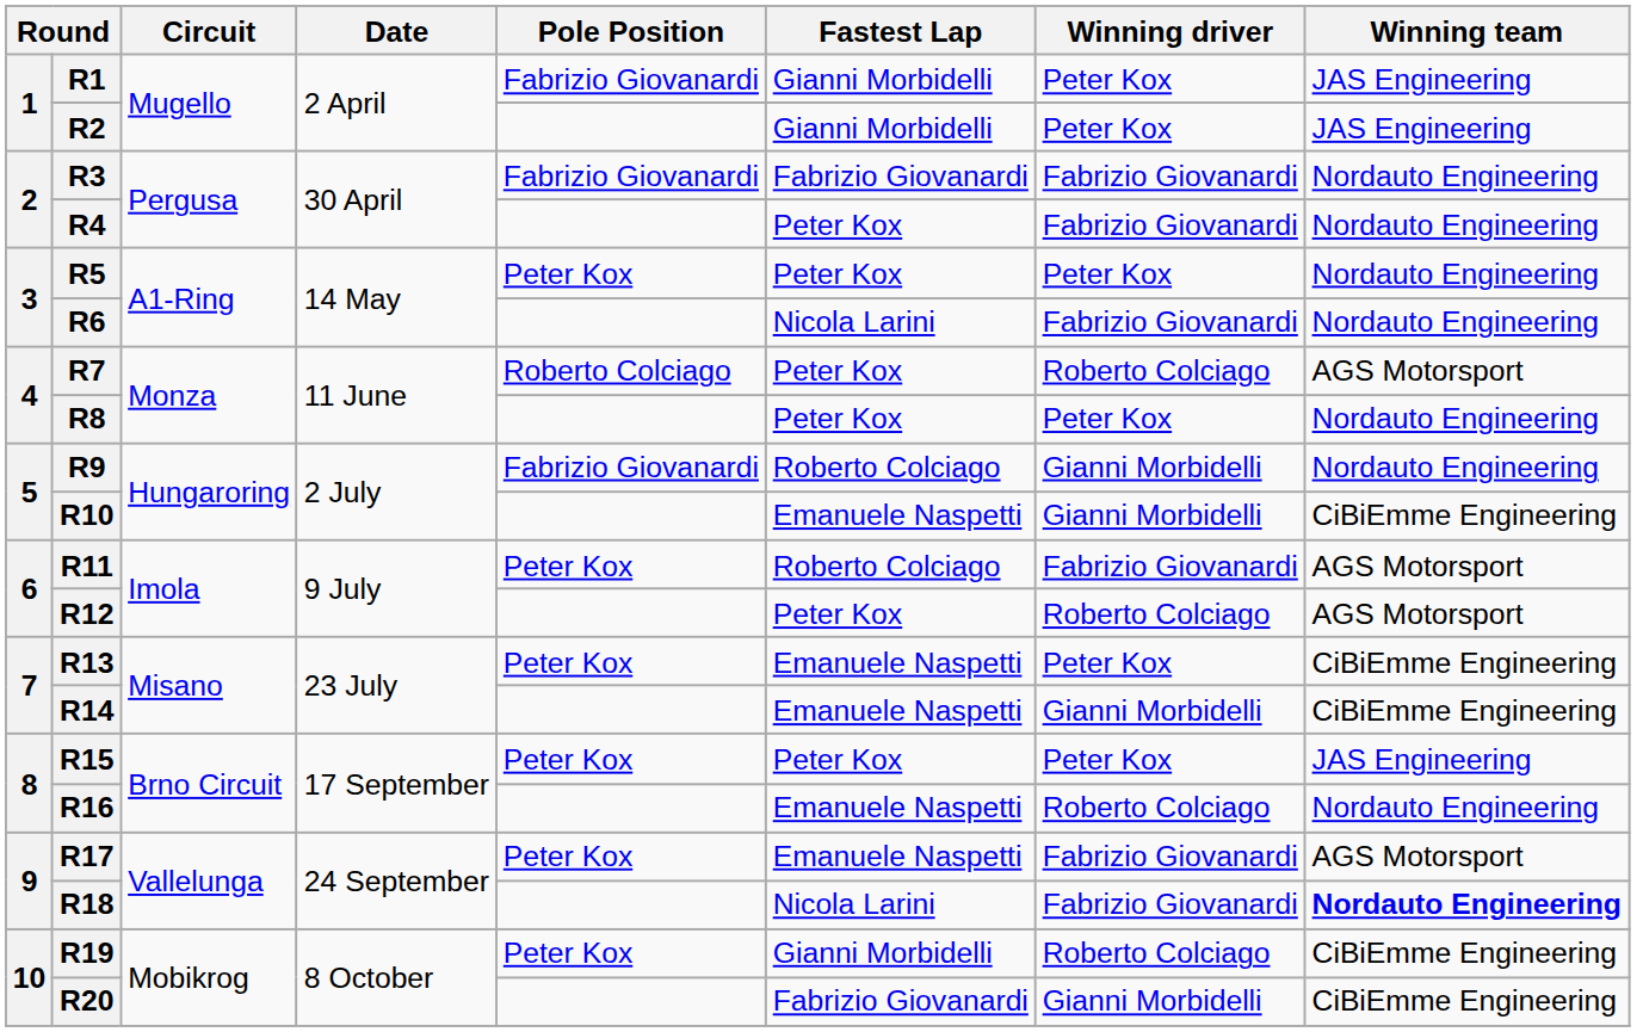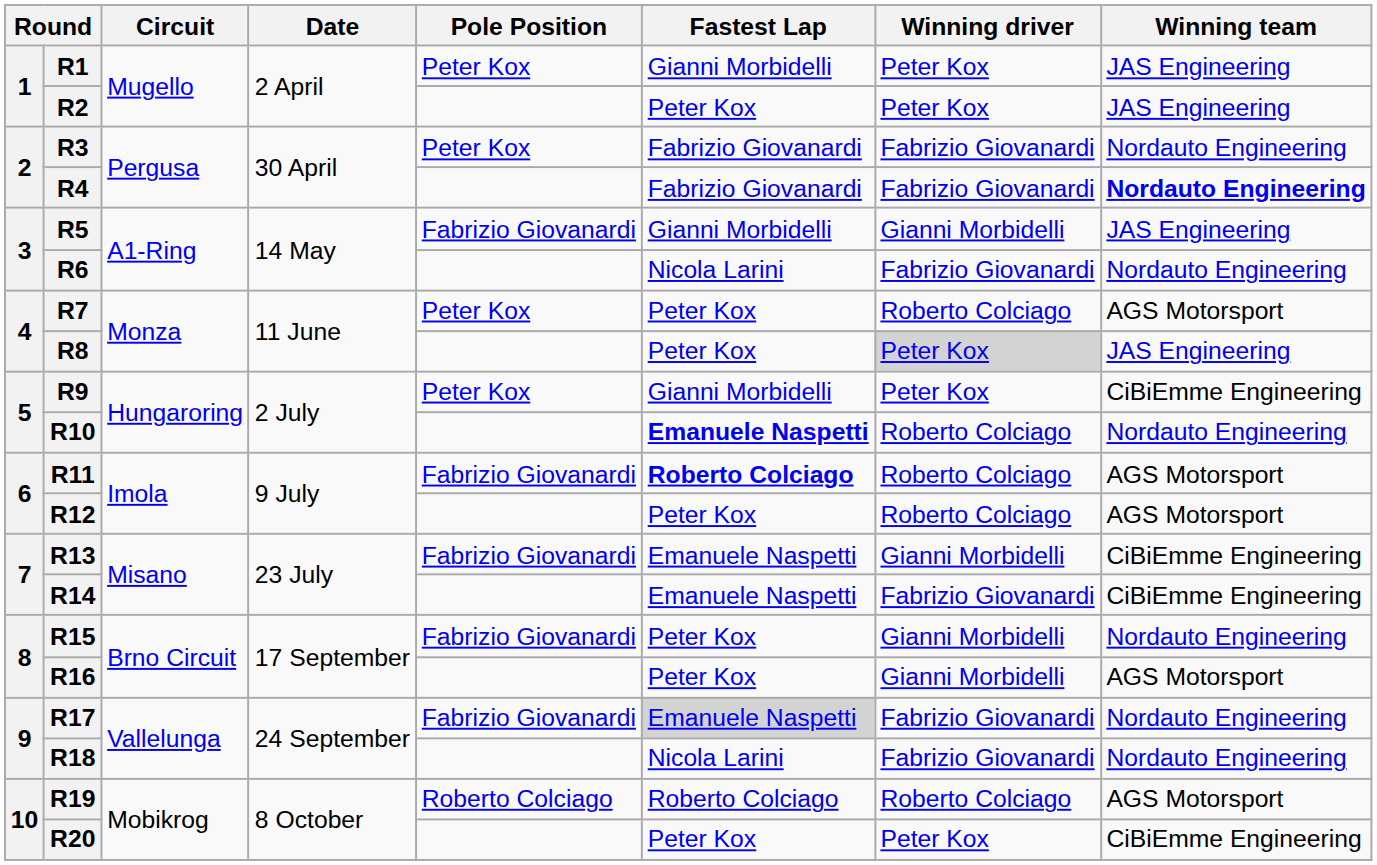R1 | Pole Position: Fabrizio Giovanardi -> Peter Kox
R2 | Fastest Lap: Gianni Morbidelli -> Peter Kox
R3 | Pole Position: Fabrizio Giovanardi -> Peter Kox
R4 | Fastest Lap: Peter Kox -> Fabrizio Giovanardi
R4 | Winning team: normal -> bold
R5 | Pole Position: Peter Kox -> Fabrizio Giovanardi
R5 | Fastest Lap: Peter Kox -> Gianni Morbidelli
R5 | Winning driver: Peter Kox -> Gianni Morbidelli
R5 | Winning team: Nordauto Engineering -> JAS Engineering
R7 | Pole Position: Roberto Colciago -> Peter Kox
R8 | Winning driver: no background -> lightgrey background
R8 | Winning team: Nordauto Engineering -> JAS Engineering
R9 | Pole Position: Fabrizio Giovanardi -> Peter Kox
R9 | Fastest Lap: Roberto Colciago -> Gianni Morbidelli
R9 | Winning driver: Gianni Morbidelli -> Peter Kox
R9 | Winning team: Nordauto Engineering -> CiBiEmme Engineering
R10 | Fastest Lap: normal -> bold
R10 | Winning driver: Gianni Morbidelli -> Roberto Colciago
R10 | Winning team: CiBiEmme Engineering -> Nordauto Engineering
R11 | Pole Position: Peter Kox -> Fabrizio Giovanardi
R11 | Fastest Lap: normal -> bold
R11 | Winning driver: Fabrizio Giovanardi -> Roberto Colciago
R13 | Pole Position: Peter Kox -> Fabrizio Giovanardi
R13 | Winning driver: Peter Kox -> Gianni Morbidelli
R14 | Winning driver: Gianni Morbidelli -> Fabrizio Giovanardi
R15 | Pole Position: Peter Kox -> Fabrizio Giovanardi
R15 | Winning driver: Peter Kox -> Gianni Morbidelli
R15 | Winning team: JAS Engineering -> Nordauto Engineering
R16 | Fastest Lap: Emanuele Naspetti -> Peter Kox
R16 | Winning driver: Roberto Colciago -> Gianni Morbidelli
R16 | Winning team: Nordauto Engineering -> AGS Motorsport
R17 | Pole Position: Peter Kox -> Fabrizio Giovanardi
R17 | Fastest Lap: no background -> lightgrey background
R17 | Winning team: AGS Motorsport -> Nordauto Engineering
R18 | Winning team: bold -> normal
R19 | Pole Position: Peter Kox -> Roberto Colciago
R19 | Fastest Lap: Gianni Morbidelli -> Roberto Colciago
R19 | Winning team: CiBiEmme Engineering -> AGS Motorsport
R20 | Fastest Lap: Fabrizio Giovanardi -> Peter Kox
R20 | Winning driver: Gianni Morbidelli -> Peter Kox
